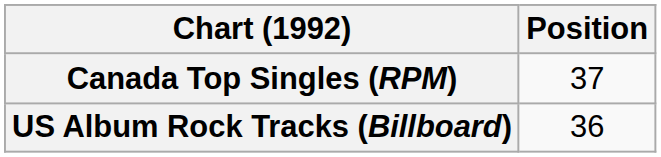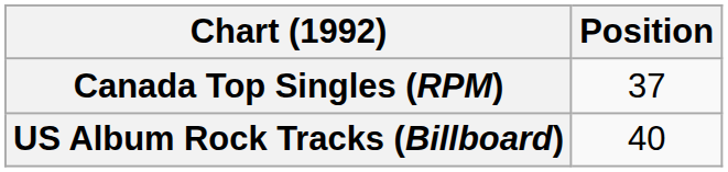US Album Rock Tracks (Billboard) | Position: 36 -> 40
